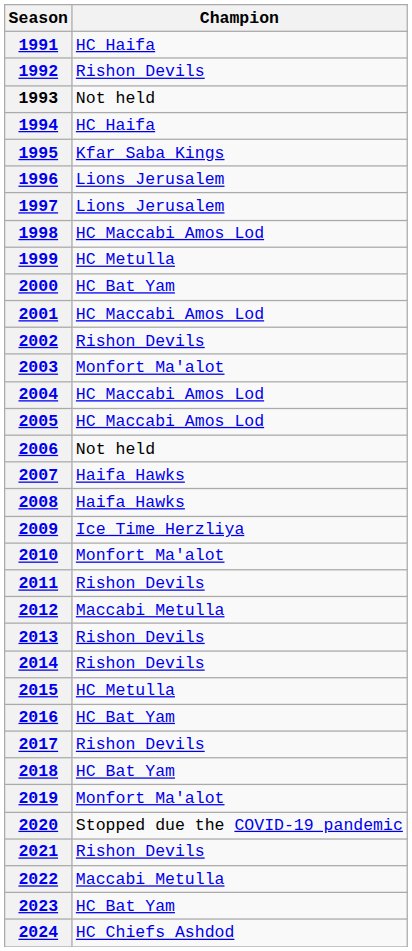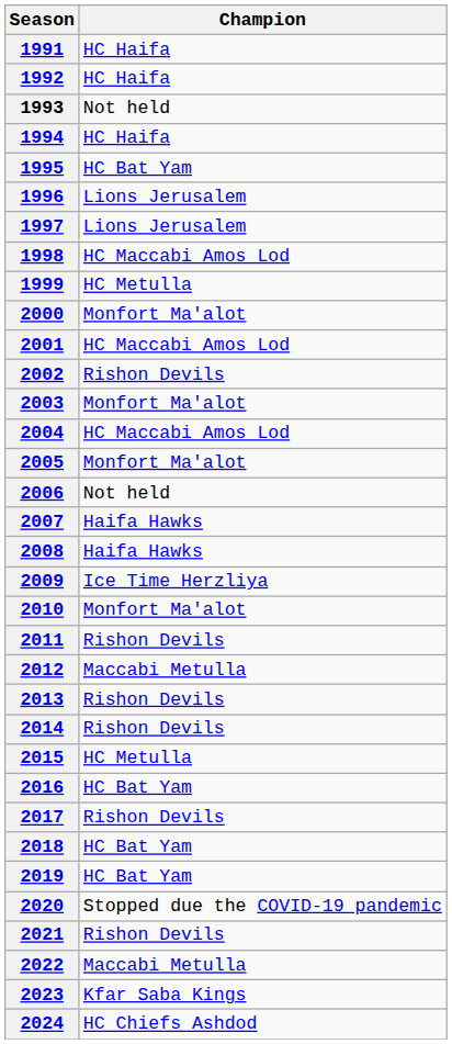1992 | Champion: Rishon Devils -> HC Haifa
1995 | Champion: Kfar Saba Kings -> HC Bat Yam
2000 | Champion: HC Bat Yam -> Monfort Ma'alot
2005 | Champion: HC Maccabi Amos Lod -> Monfort Ma'alot
2019 | Champion: Monfort Ma'alot -> HC Bat Yam
2023 | Champion: HC Bat Yam -> Kfar Saba Kings
